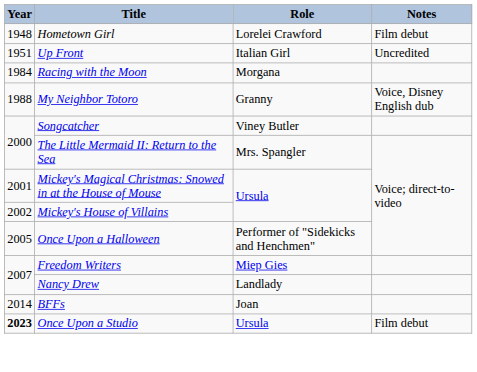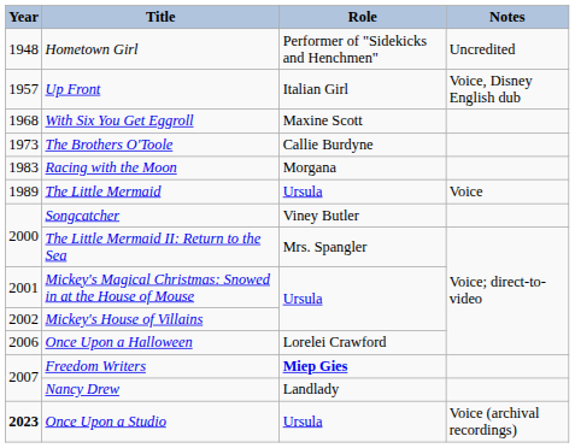Hometown Girl | Role: Lorelei Crawford -> Performer of "Sidekicks and Henchmen"
Hometown Girl | Notes: Film debut -> Uncredited
Up Front | Year: 1951 -> 1957
Up Front | Notes: Uncredited -> Voice, Disney English dub
+ row: 1968 | With Six You Get Eggroll | Maxine Scott
+ row: 1973 | The Brothers O'Toole | Callie Burdyne
Racing with the Moon | Year: 1984 -> 1983
- row: 1988 | My Neighbor Totoro | Granny | Voice, Disney English dub
+ row: 1989 | The Little Mermaid | Ursula | Voice
Once Upon a Halloween | Year: 2005 -> 2006
Once Upon a Halloween | Role: Performer of "Sidekicks and Henchmen" -> Lorelei Crawford
Freedom Writers | Role: normal -> bold
- row: 2014 | BFFs | Joan
Once Upon a Studio | Notes: Film debut -> Voice (archival recordings)
